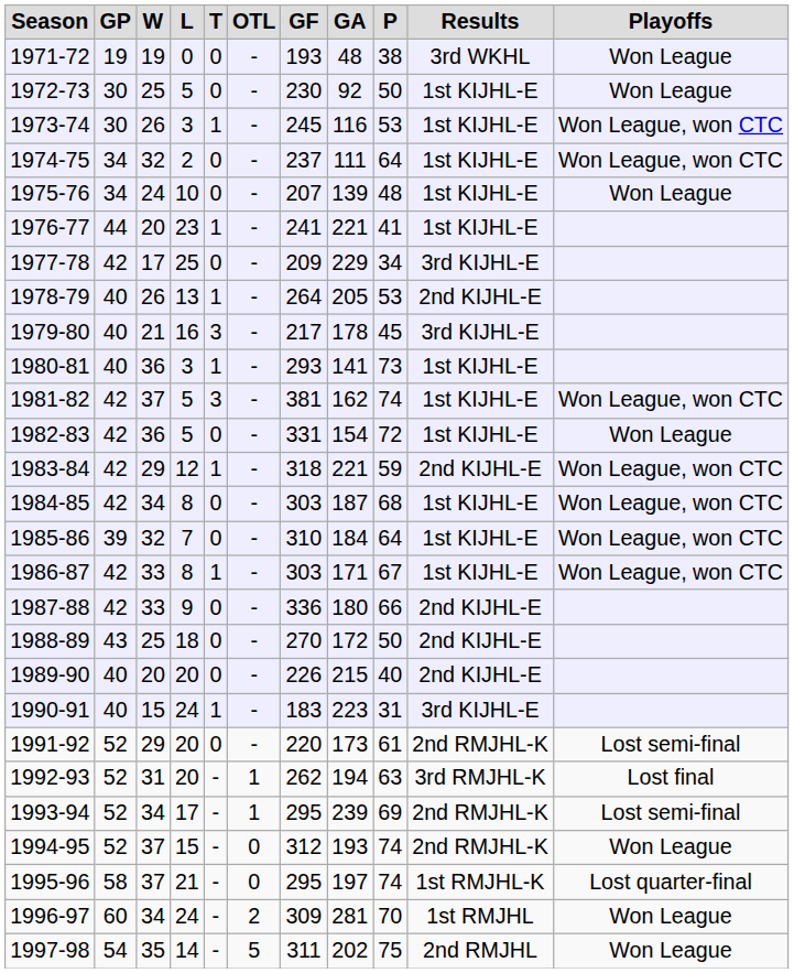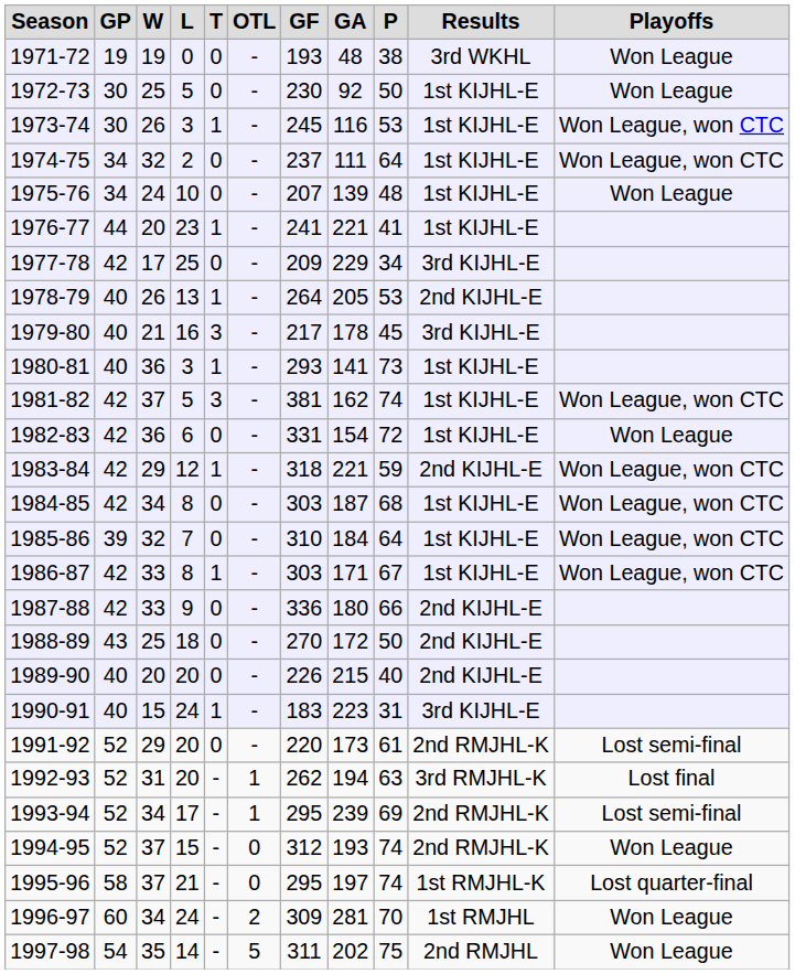1982-83 | L: 5 -> 6
